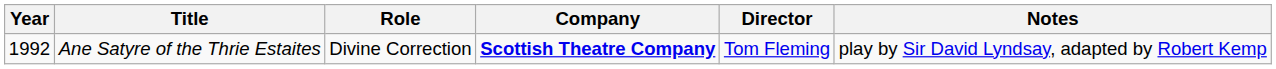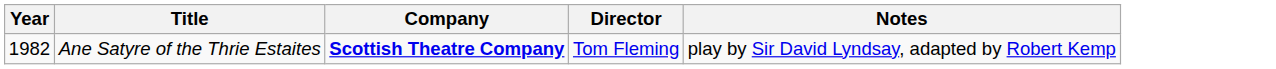- column: Role | Divine Correction
Ane Satyre of the Thrie Estaites | Year: 1992 -> 1982
